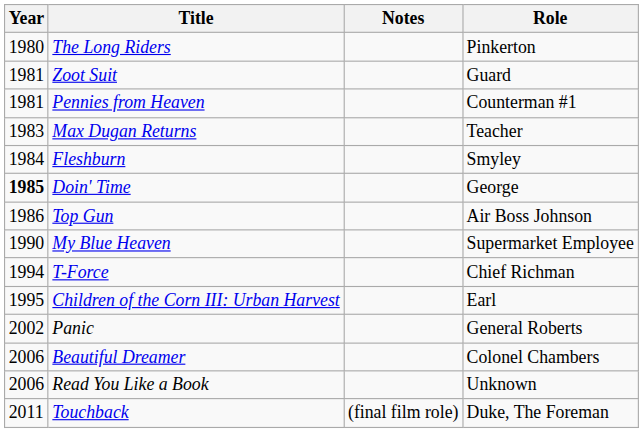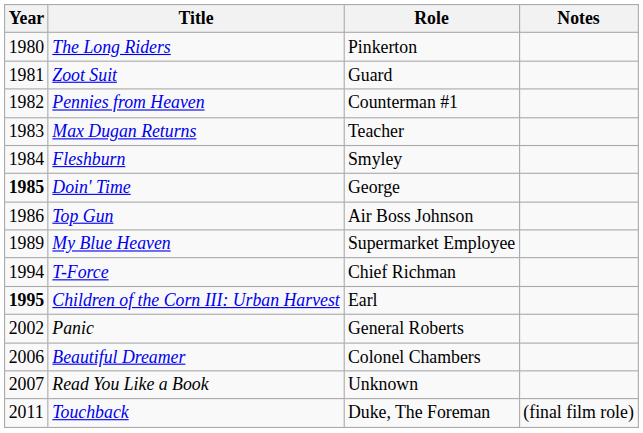columns swapped: Role <-> Notes
Pennies from Heaven | Year: 1981 -> 1982
My Blue Heaven | Year: 1990 -> 1989
Children of the Corn III: Urban Harvest | Year: normal -> bold
Read You Like a Book | Year: 2006 -> 2007
